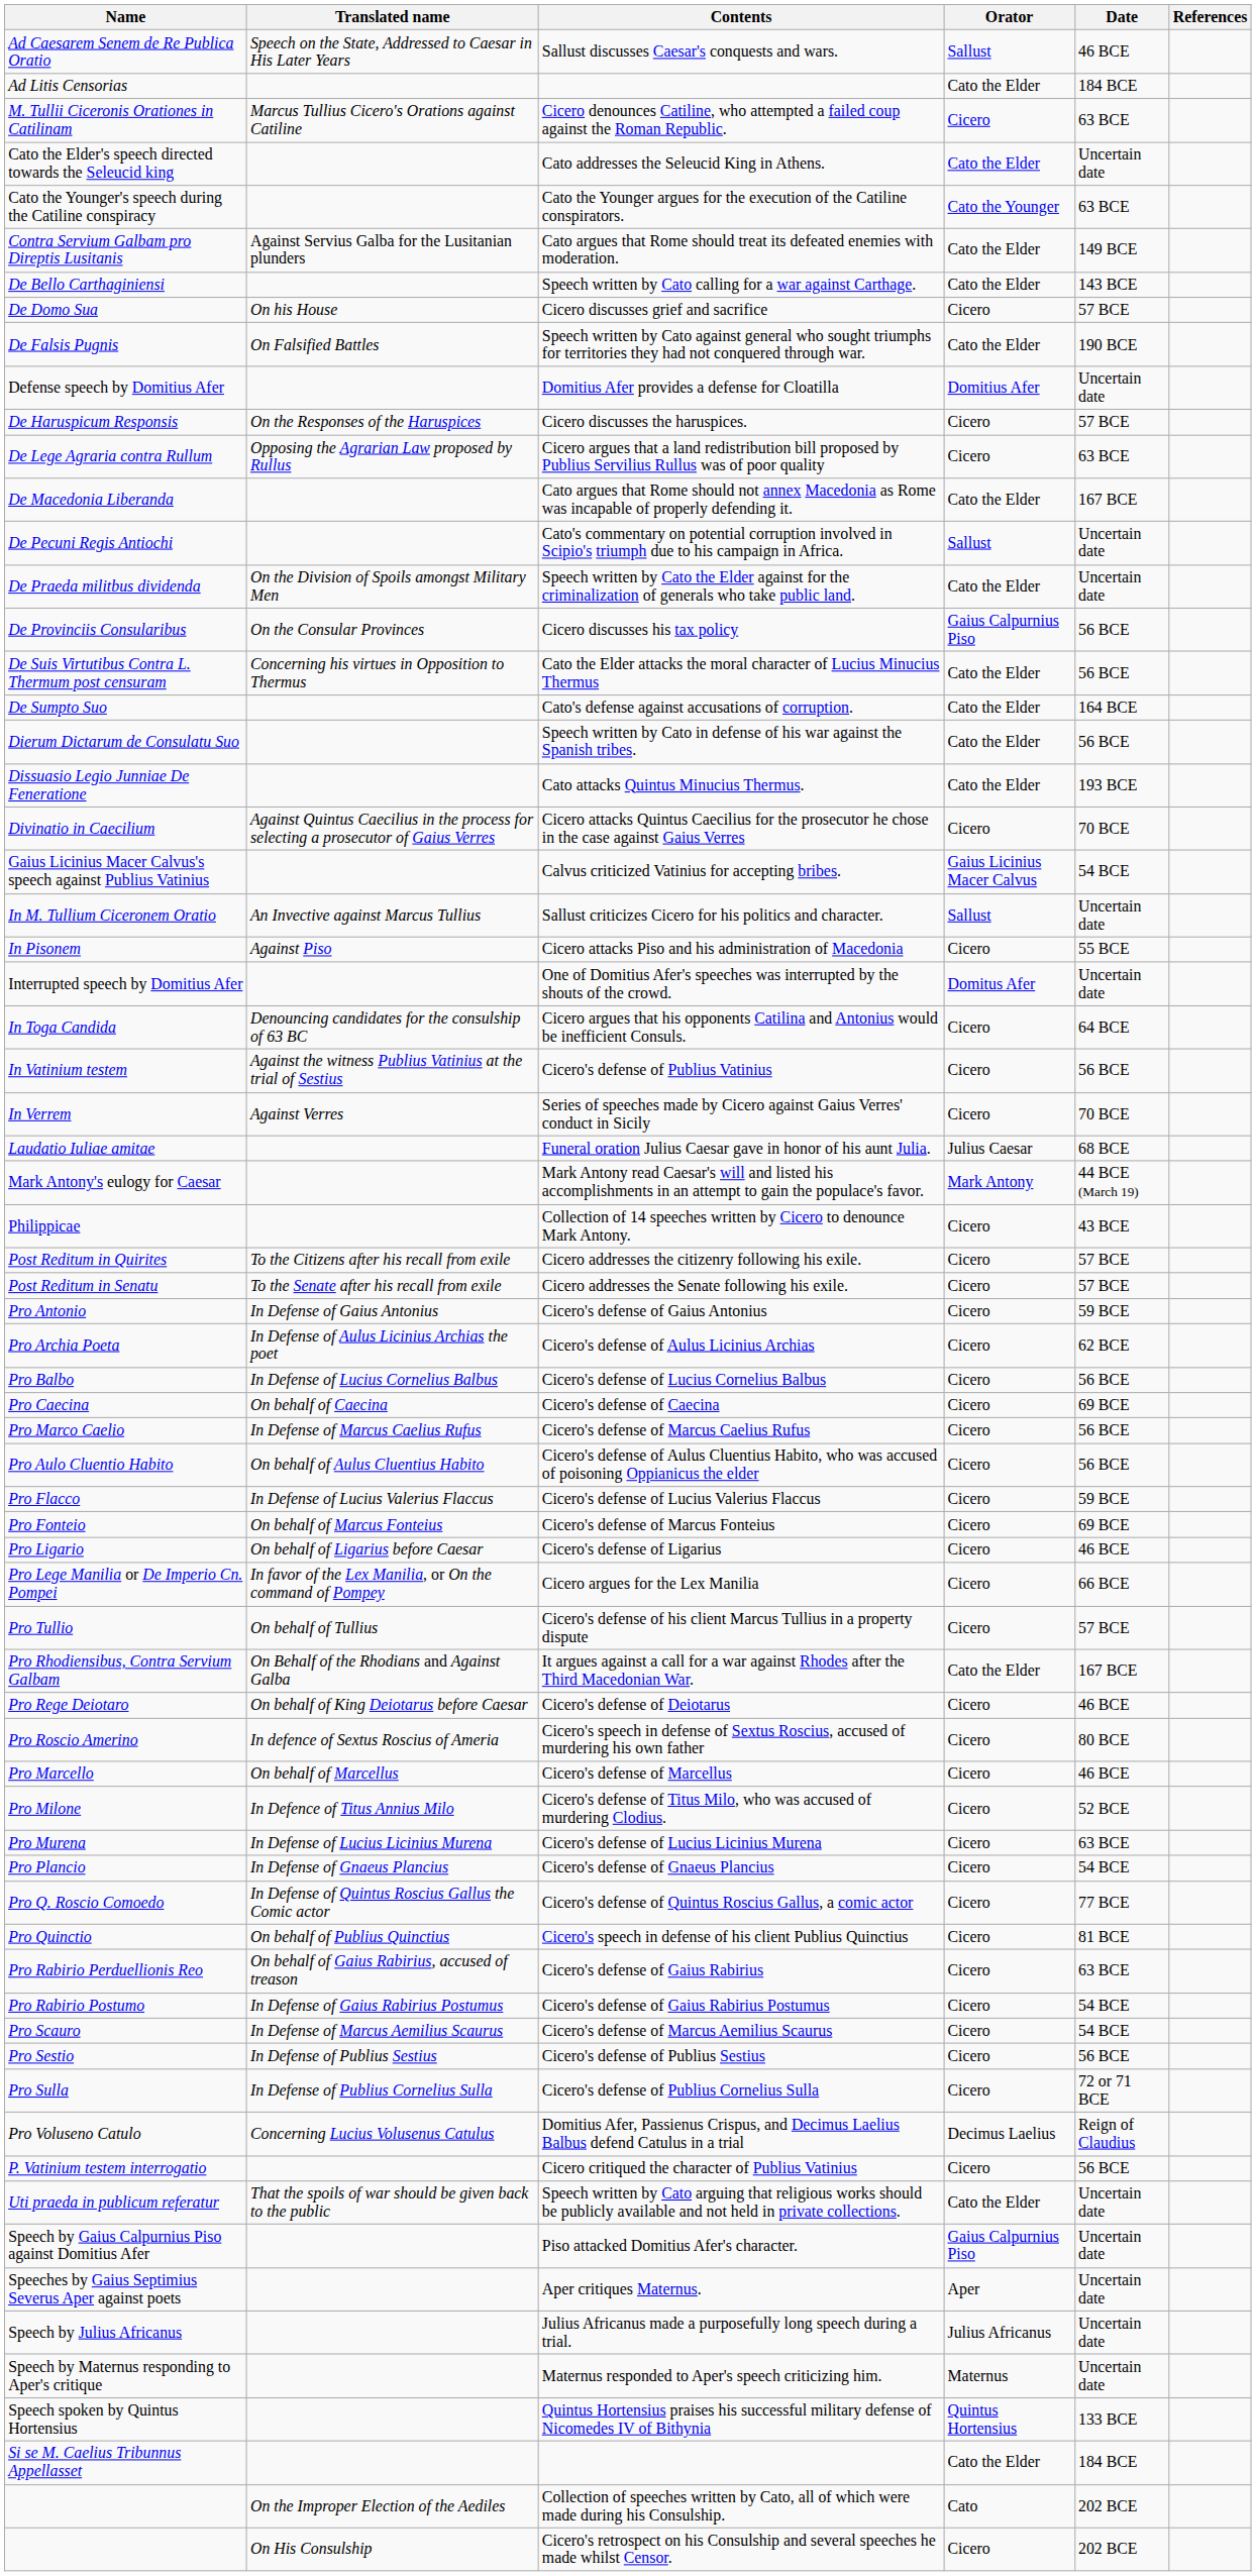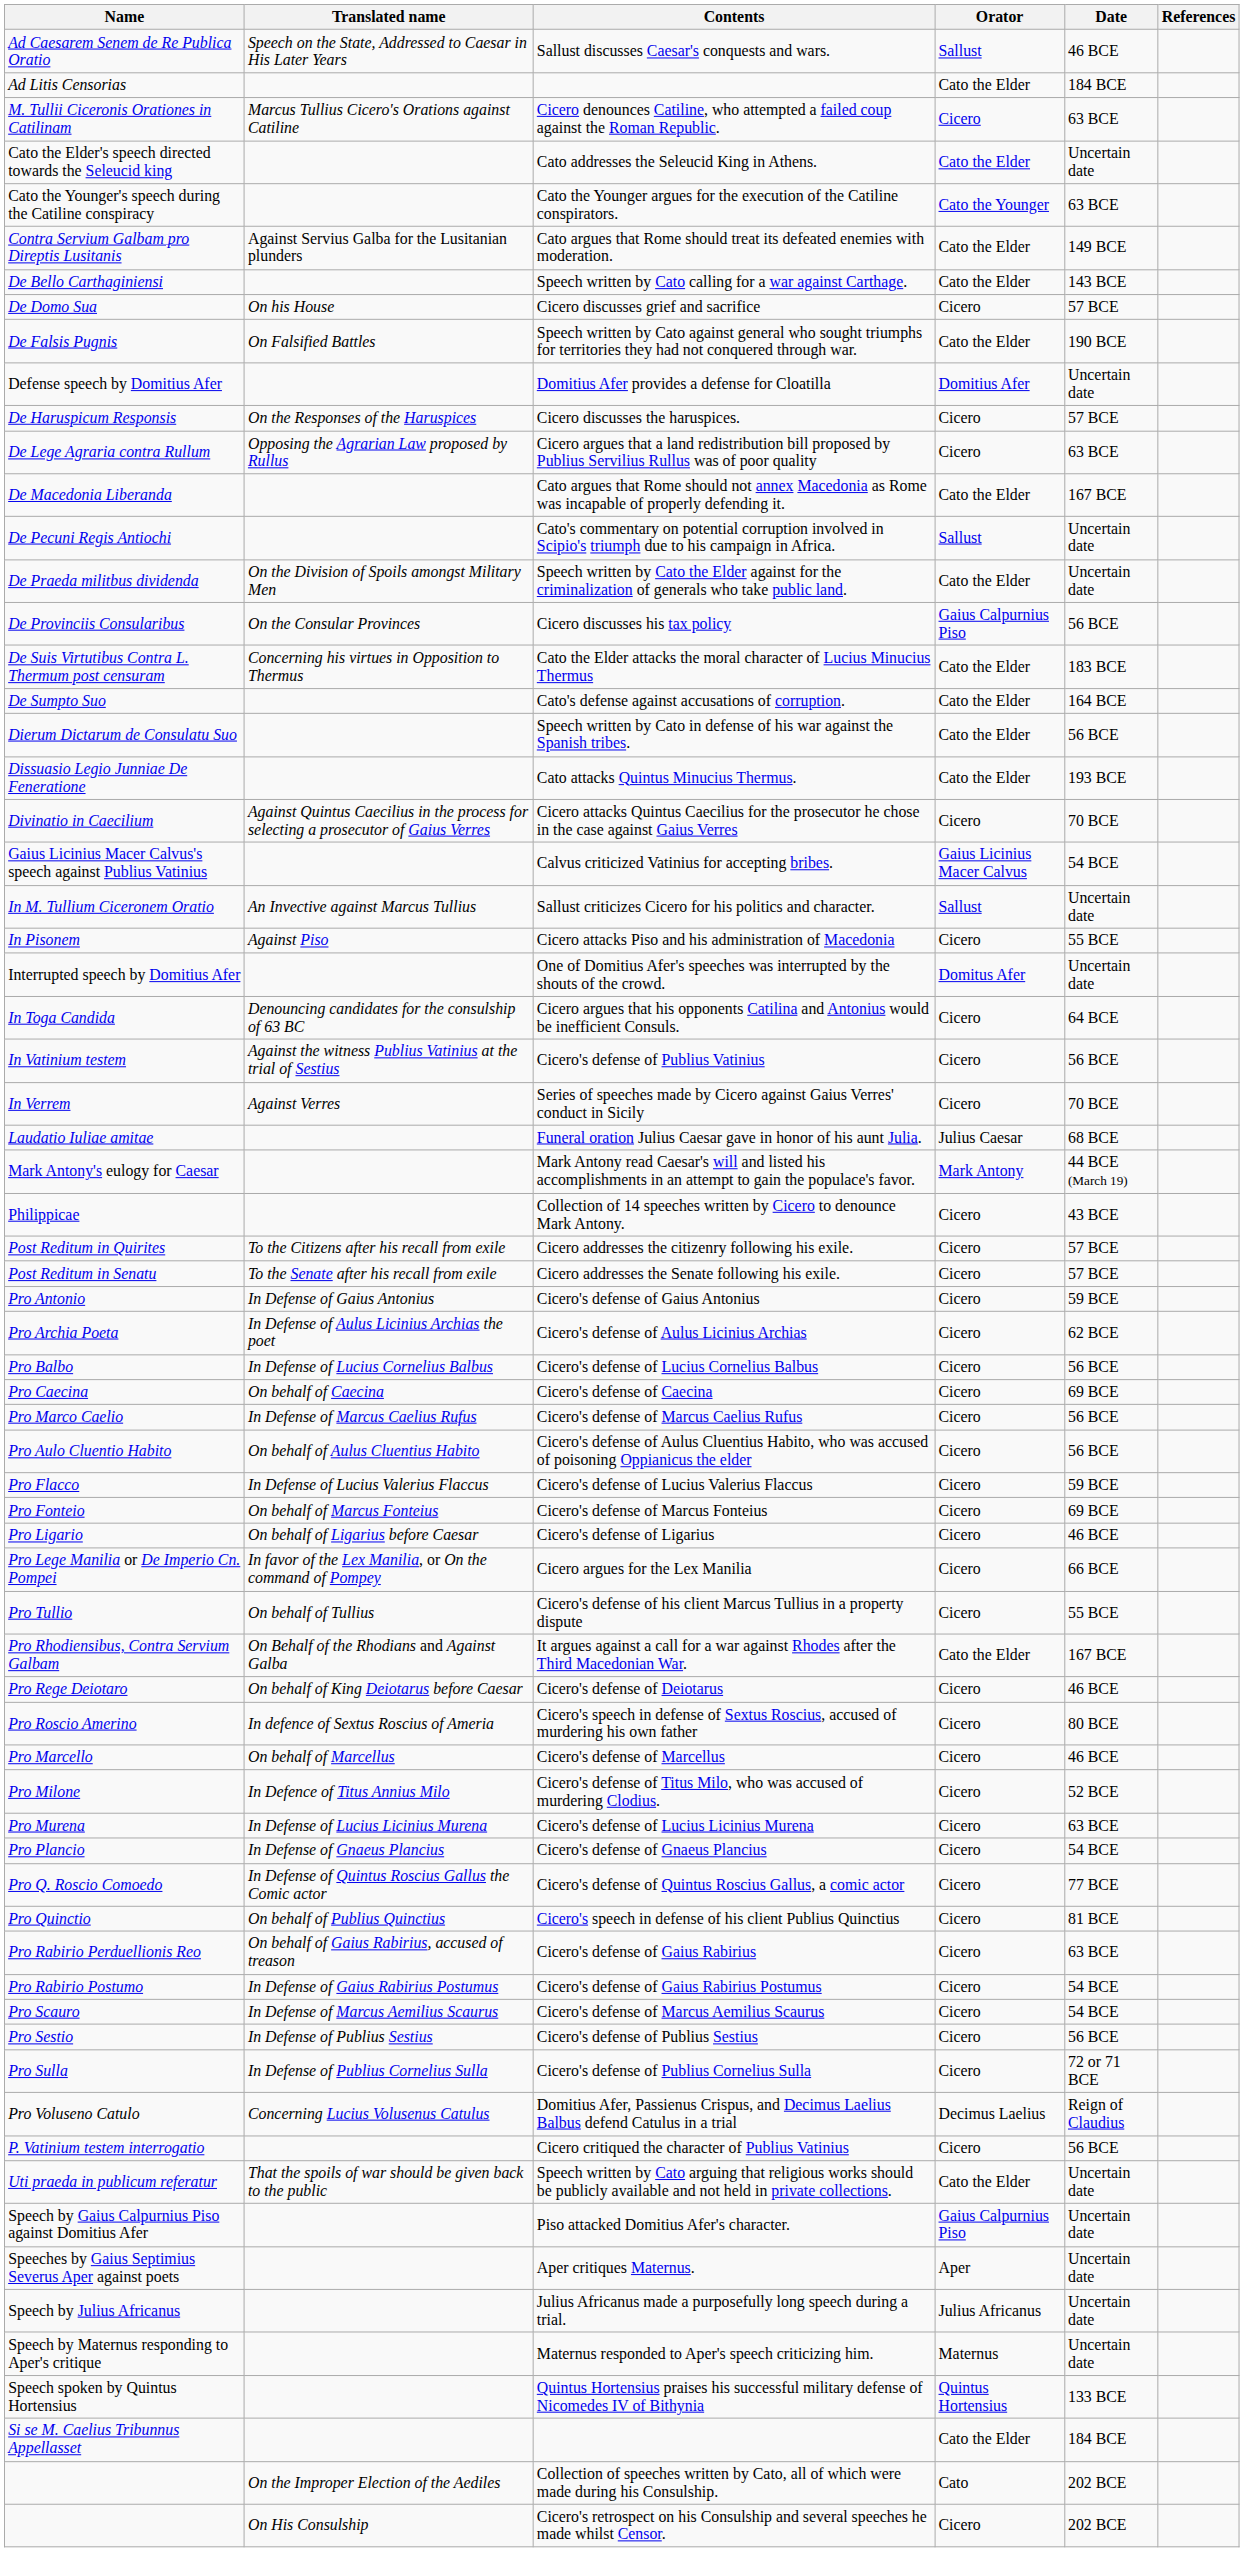De Suis Virtutibus Contra L. Thermum post censuram | Date: 56 BCE -> 183 BCE
Pro Tullio | Date: 57 BCE -> 55 BCE
